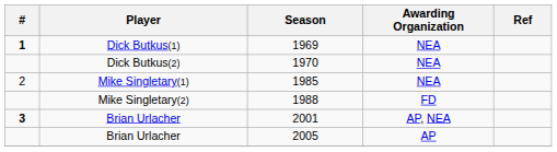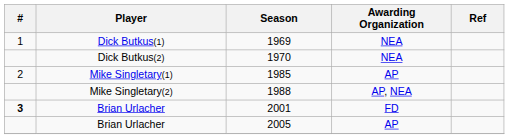1969 | #: bold -> normal
1985 | Awarding Organization: NEA -> AP
1988 | Awarding Organization: FD -> AP, NEA
2001 | Awarding Organization: AP, NEA -> FD
